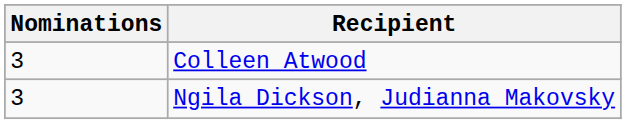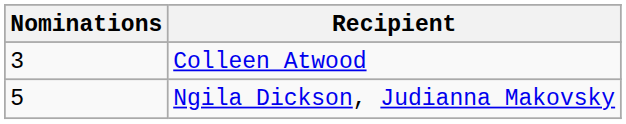Ngila Dickson, Judianna Makovsky | Nominations: 3 -> 5
